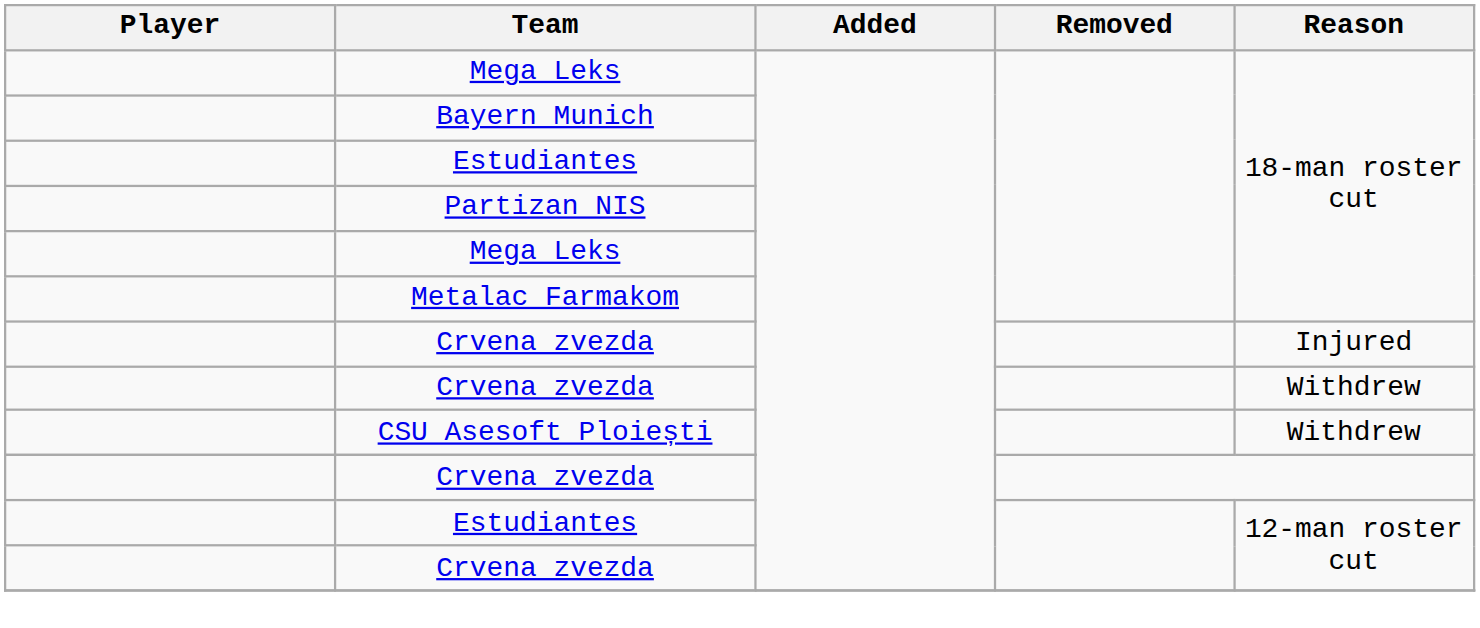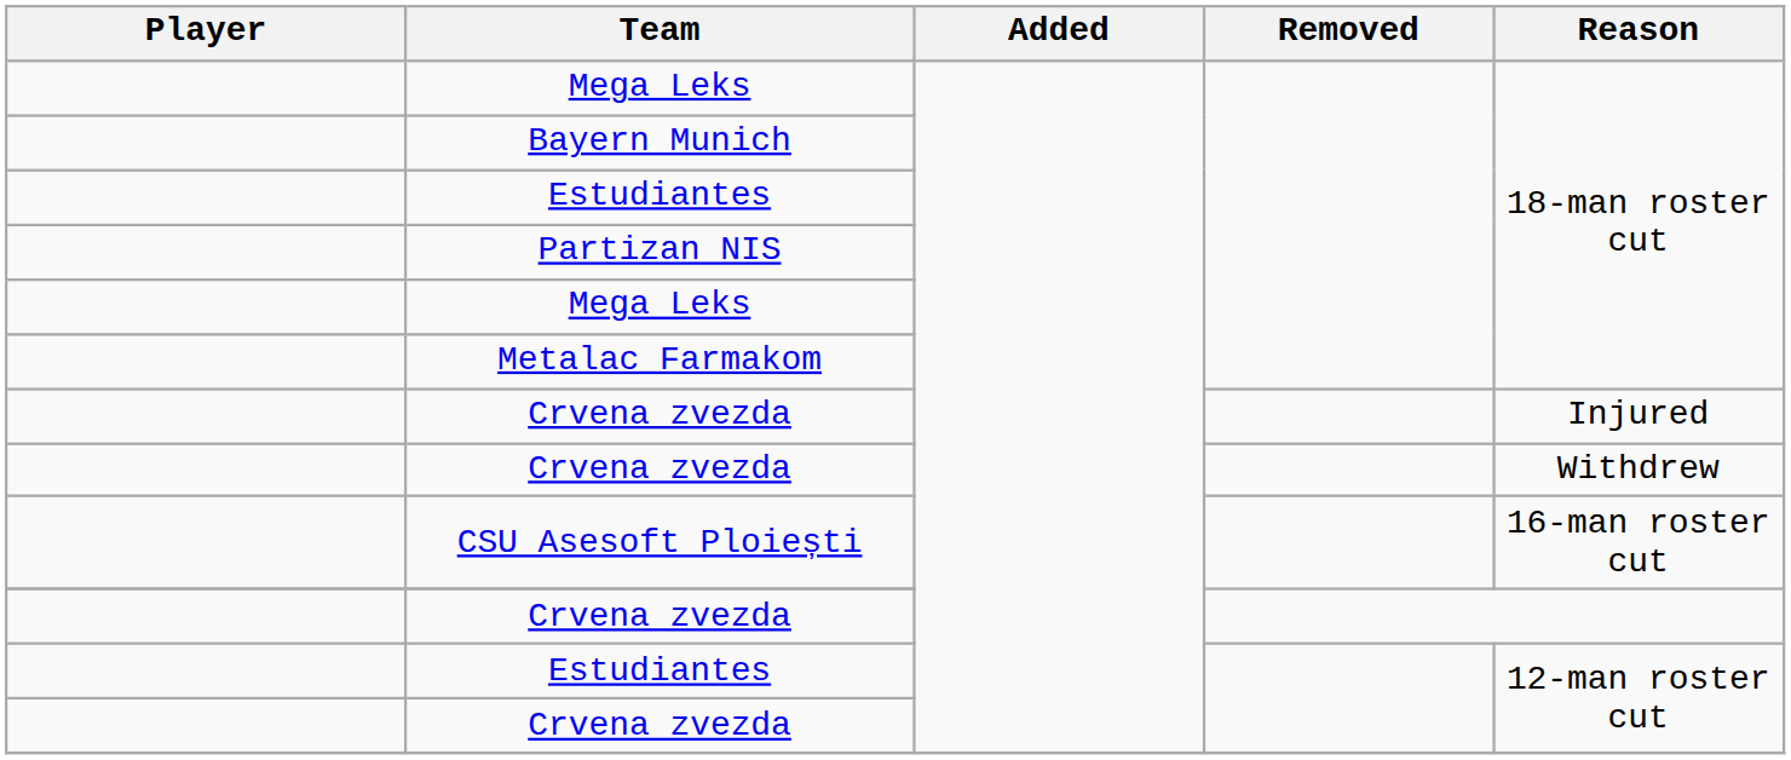CSU Asesoft Ploiești | Reason: Withdrew -> 16-man roster cut
